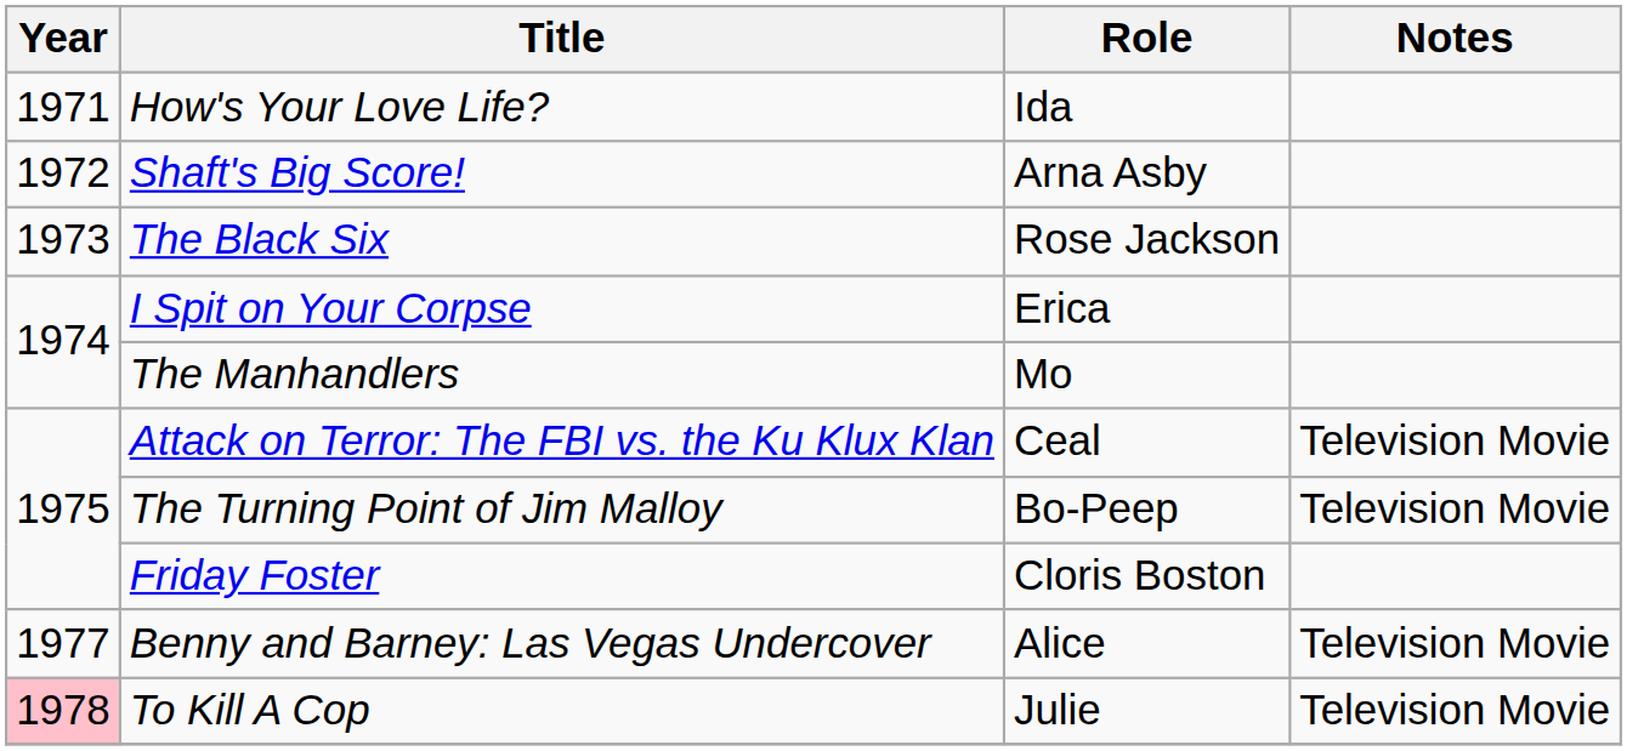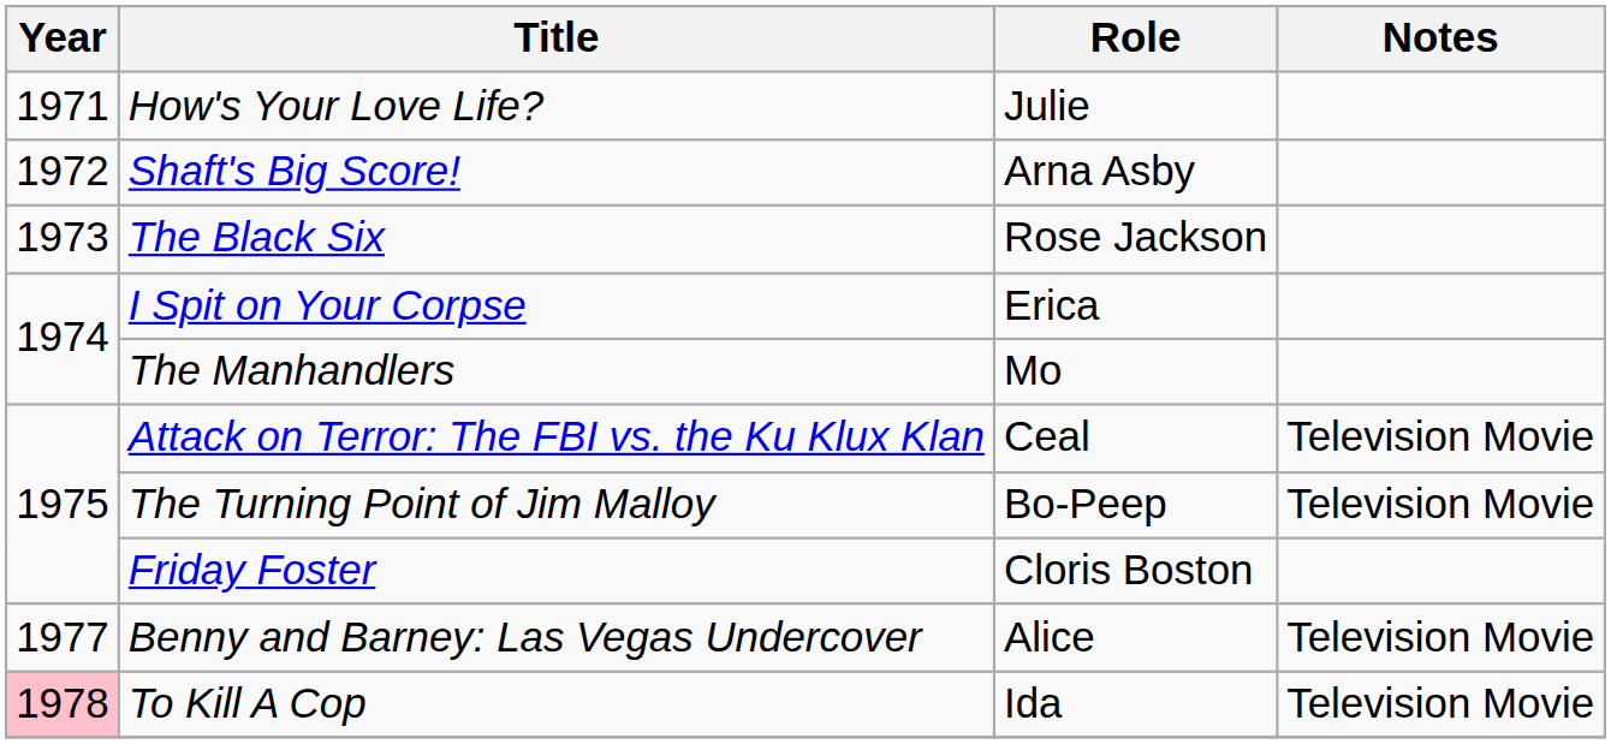How's Your Love Life? | Role: Ida -> Julie
To Kill A Cop | Role: Julie -> Ida
